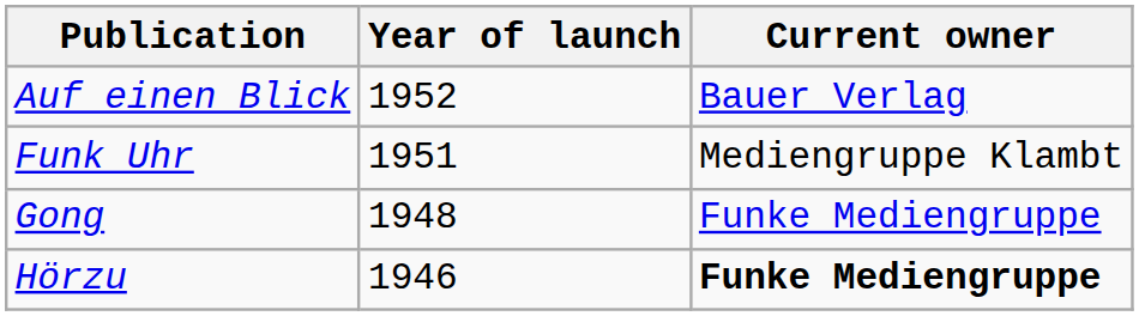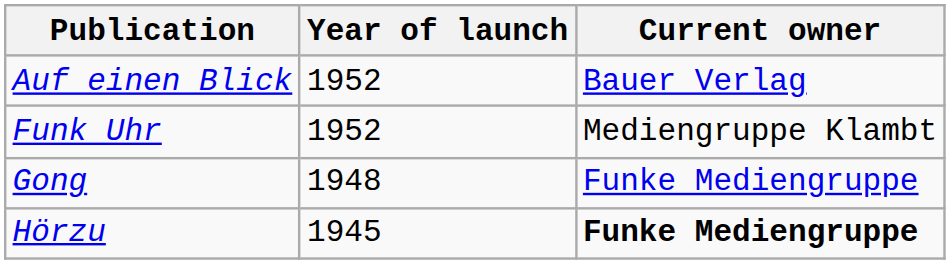Funk Uhr | Year of launch: 1951 -> 1952
Hörzu | Year of launch: 1946 -> 1945
